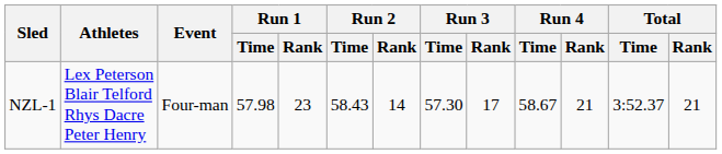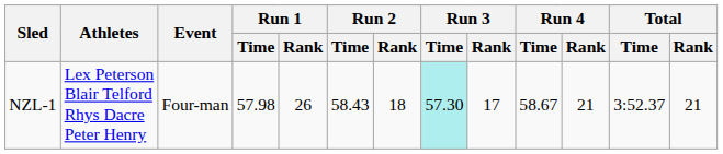NZL-1 | Run 1 / Rank: 23 -> 26
NZL-1 | Run 2 / Rank: 14 -> 18
NZL-1 | Run 3 / Time: no background -> paleturquoise background
